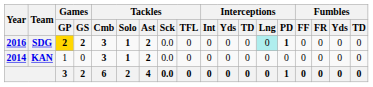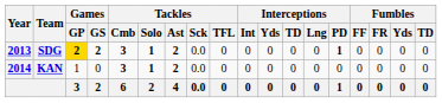SDG | Year: 2016 -> 2013
SDG | Interceptions / Lng: paleturquoise background -> no background
